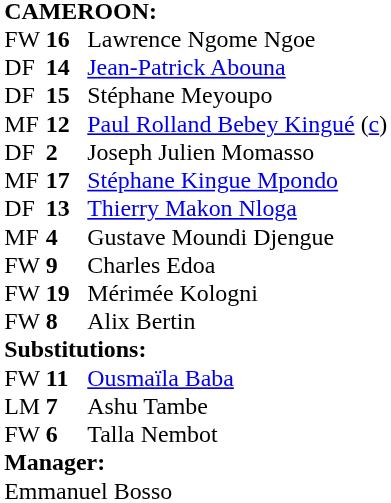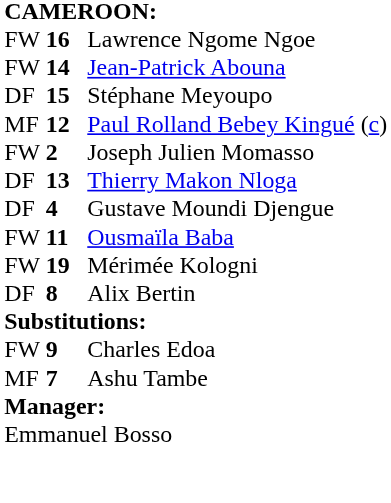Jean-Patrick Abouna | column 1: DF -> FW
Joseph Julien Momasso | column 1: DF -> FW
- row: MF | 17 | Stéphane Kingue Mpondo
Gustave Moundi Djengue | column 1: MF -> DF
rows swapped: Ousmaïla Baba <-> Charles Edoa
Alix Bertin | column 1: FW -> DF
Ashu Tambe | column 1: LM -> MF
- row: FW | 6 | Talla Nembot
